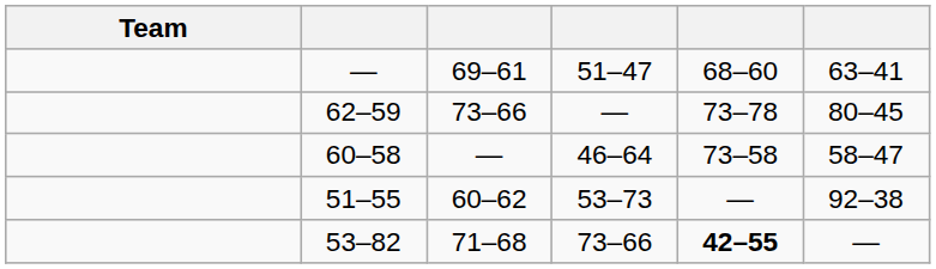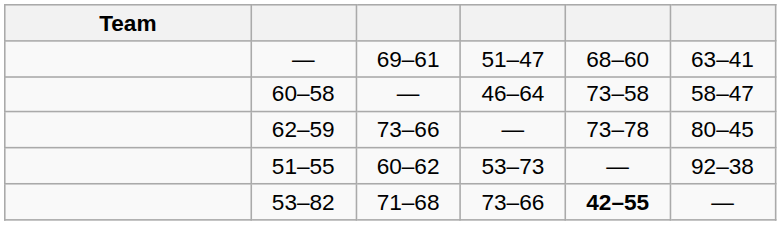rows swapped: 60–58 <-> 62–59
